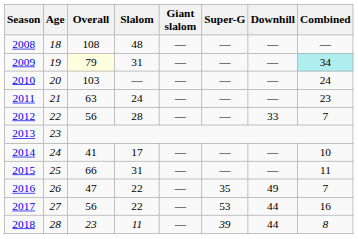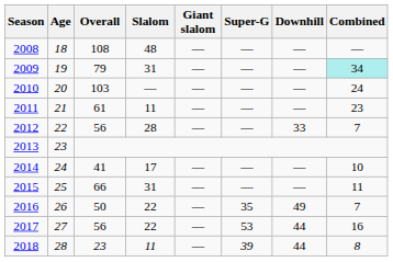2009 | Overall: lightyellow background -> no background
2011 | Overall: 63 -> 61
2011 | Slalom: 24 -> 11
2016 | Overall: 47 -> 50
